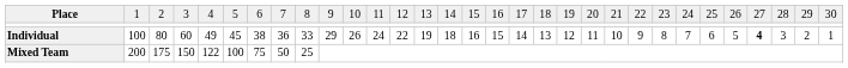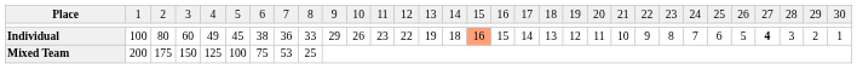Individual | column 12: 24 -> 23
Individual | column 16: no background -> lightsalmon background
Mixed Team | column 5: 122 -> 125
Mixed Team | column 8: 50 -> 53
